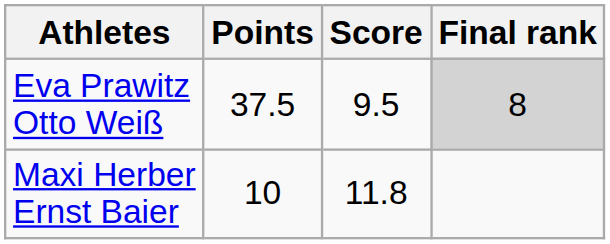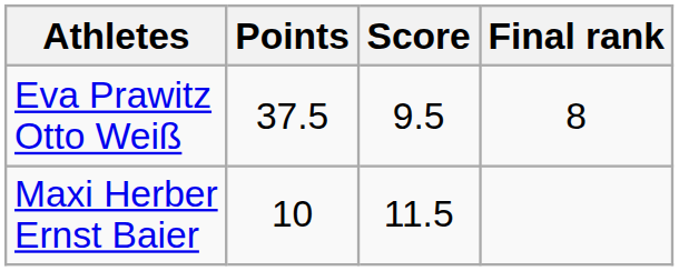Eva Prawitz Otto Weiß | Final rank: lightgrey background -> no background
Maxi Herber Ernst Baier | Score: 11.8 -> 11.5
